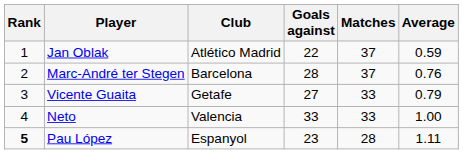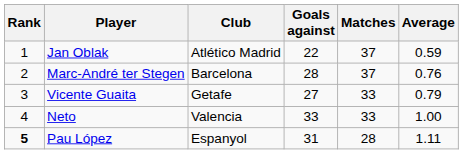Pau López | Goals against: 23 -> 31
